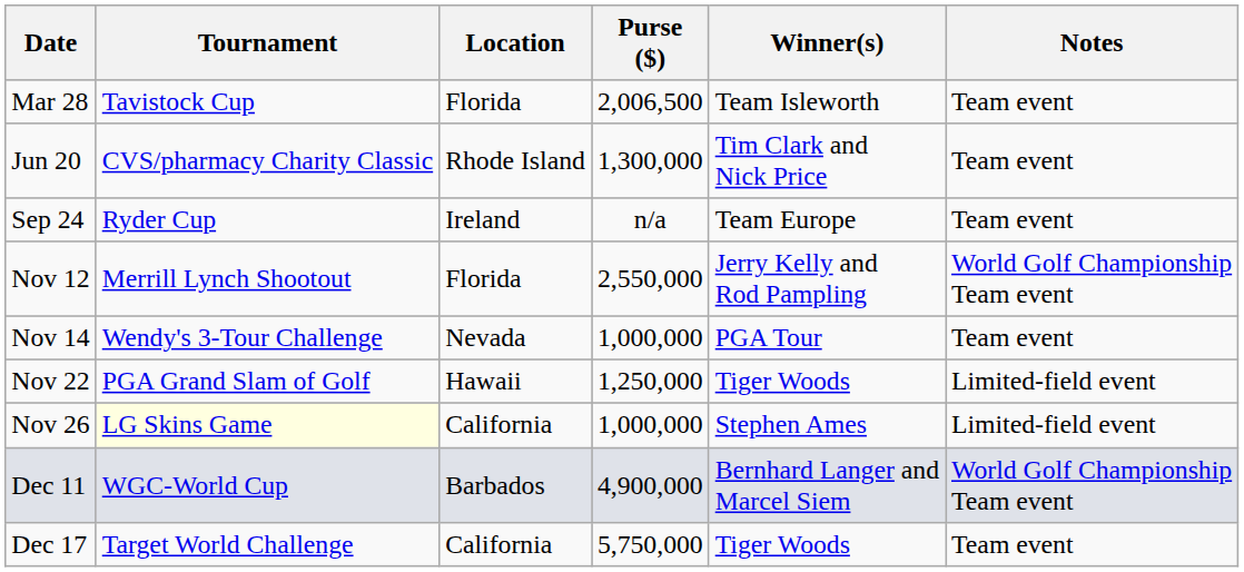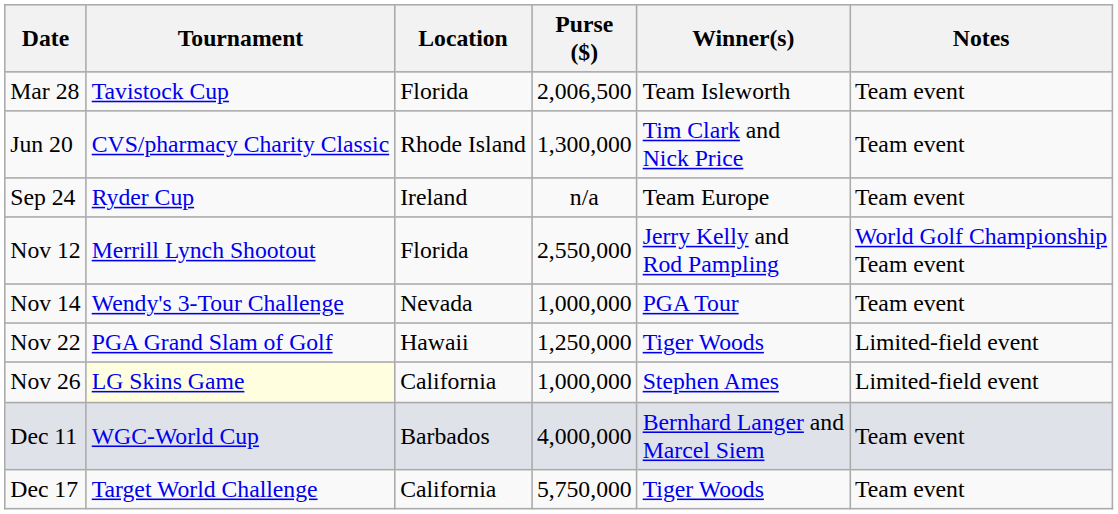Dec 11 | Purse ($): 4,900,000 -> 4,000,000
Dec 11 | Notes: World Golf Championship Team event -> Team event
